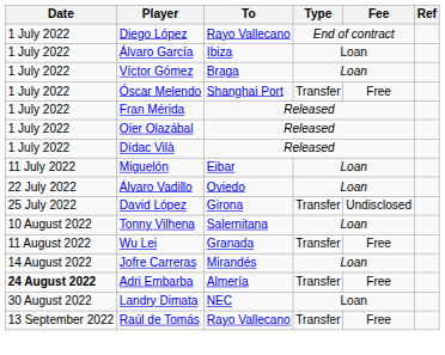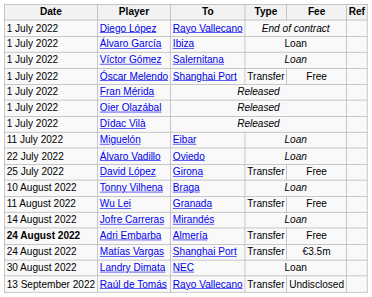Víctor Gómez | To: Braga -> Salernitana
David López | Fee: Undisclosed -> Free
Tonny Vilhena | To: Salernitana -> Braga
+ row: 24 August 2022 | Matías Vargas | Shanghai Port | Transfer | €3.5m
Raúl de Tomás | Fee: Free -> Undisclosed
